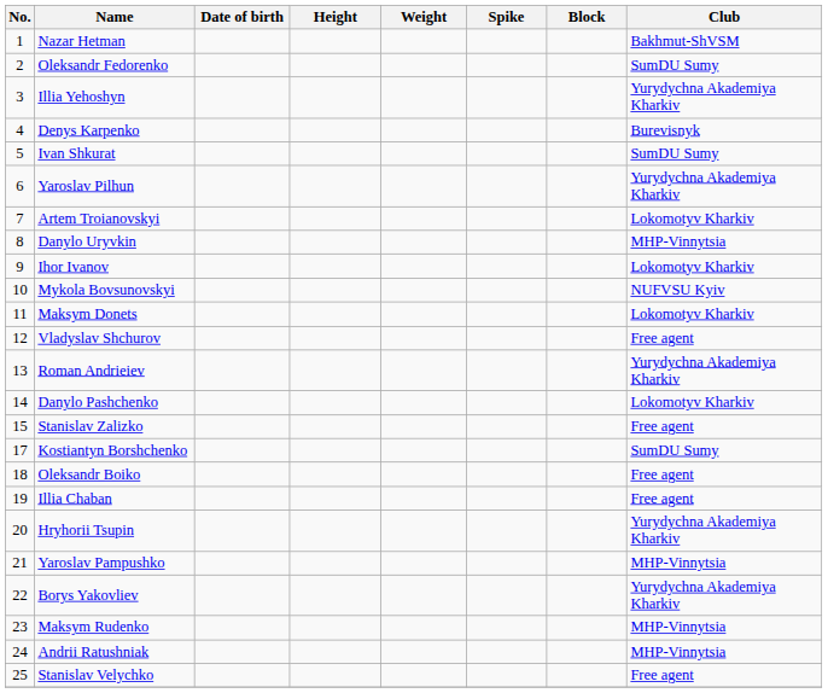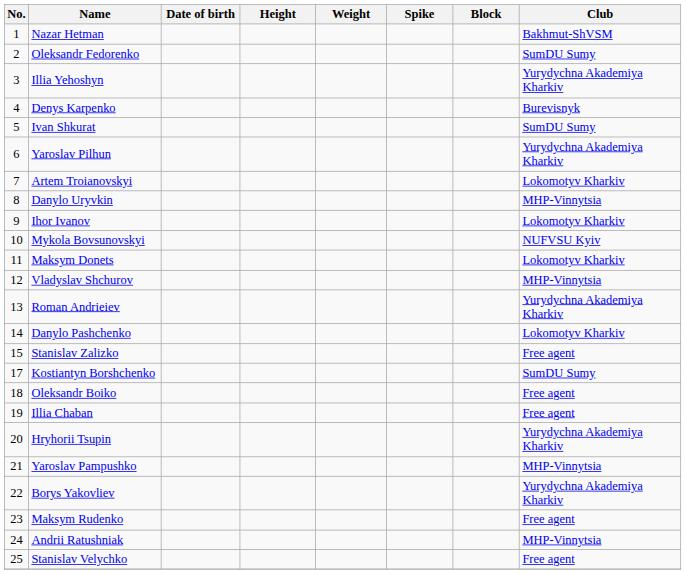Vladyslav Shchurov | Club: Free agent -> MHP-Vinnytsia
Maksym Rudenko | Club: MHP-Vinnytsia -> Free agent
